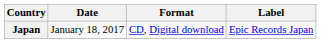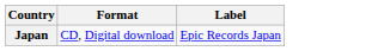- column: Date | January 18, 2017
